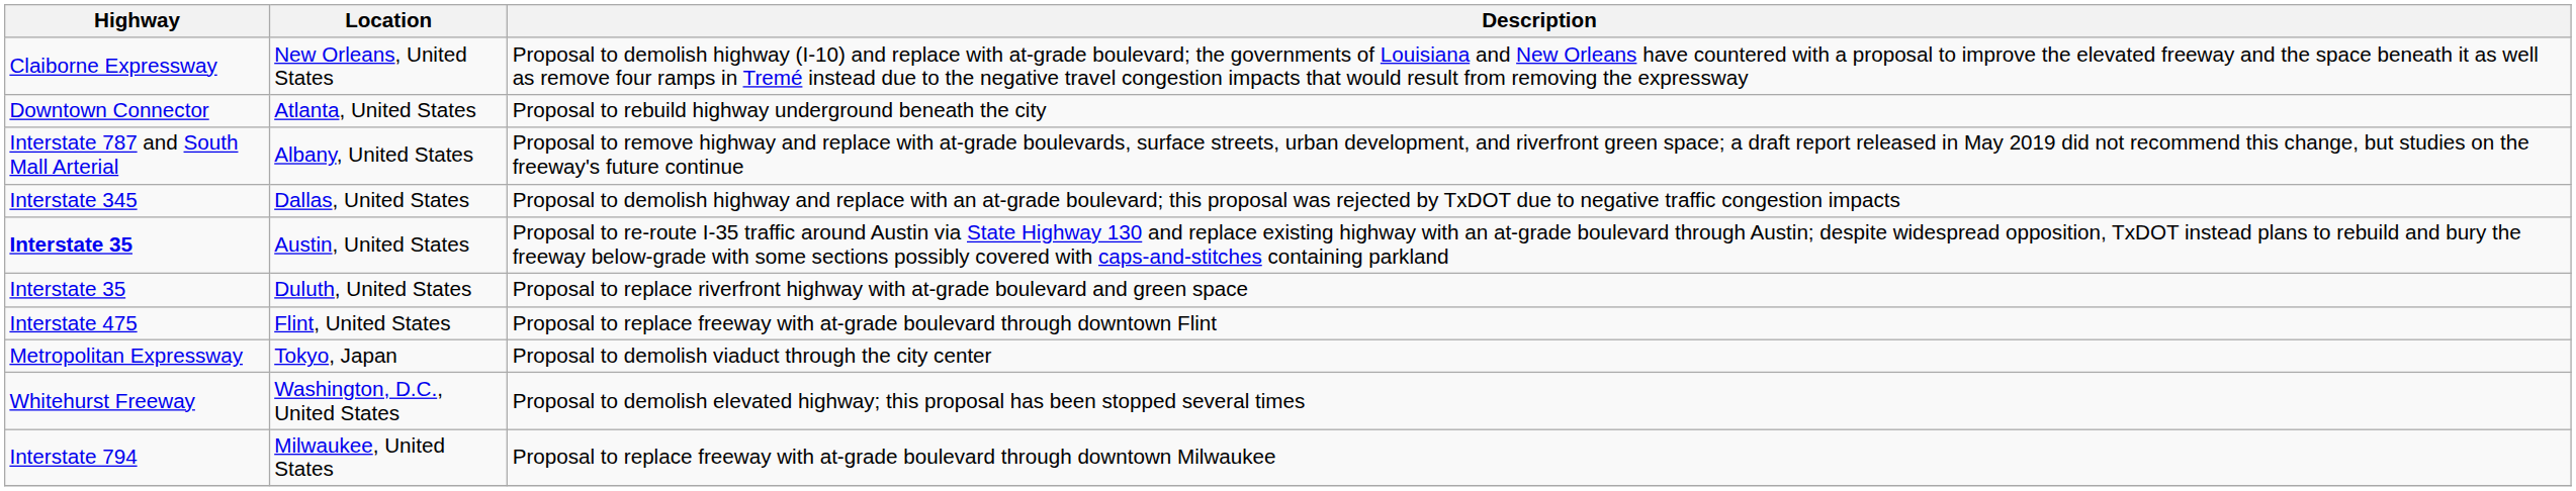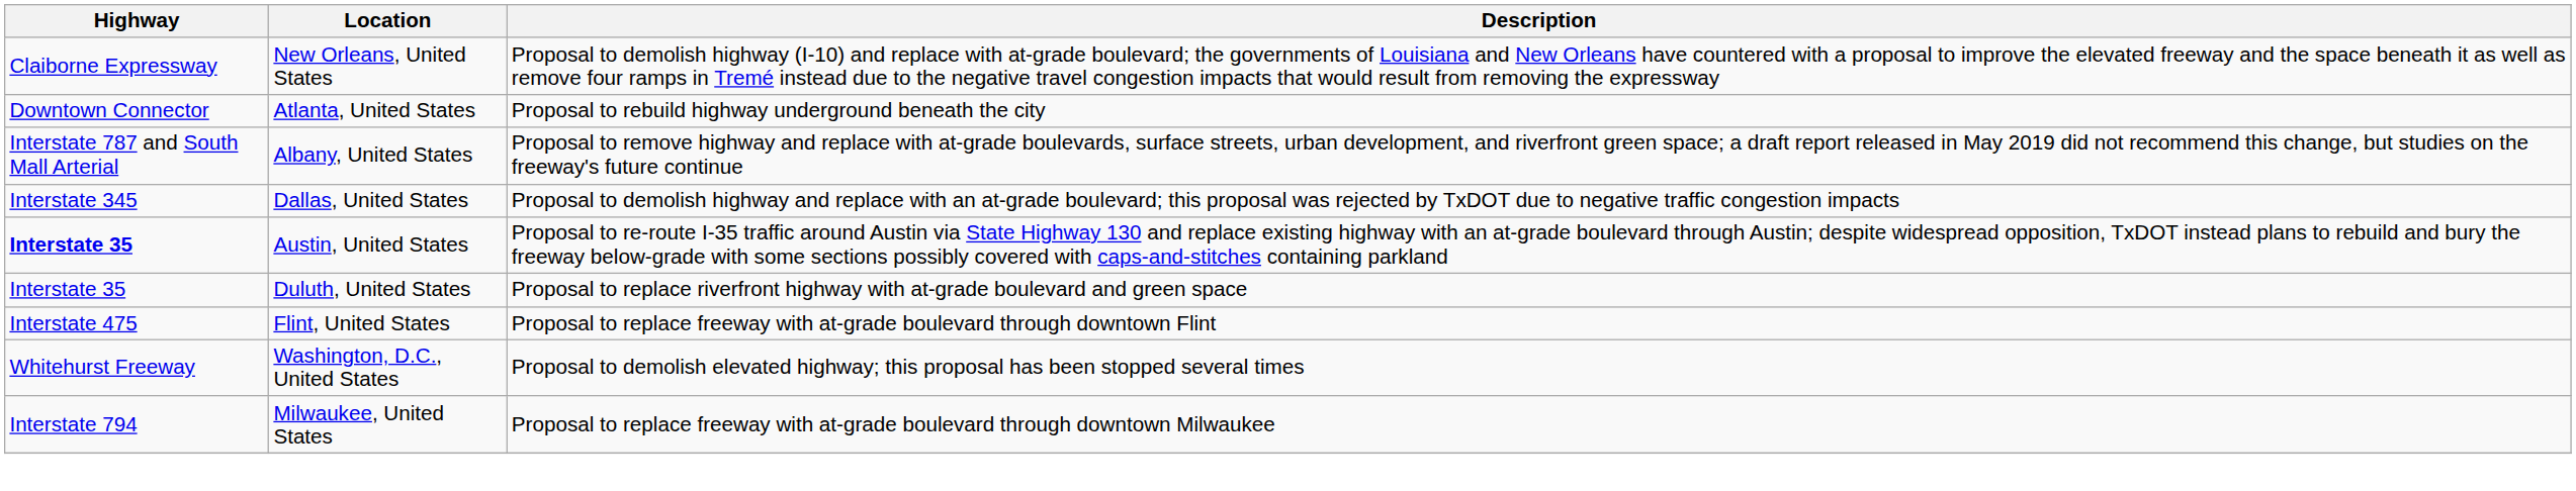- row: Metropolitan Expressway | Tokyo, Japan | Proposal to demolish viaduct through the city center
